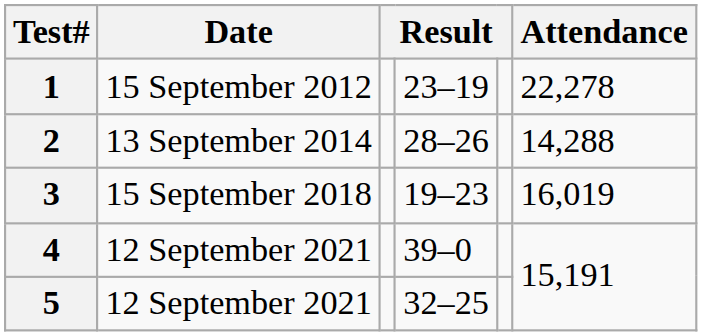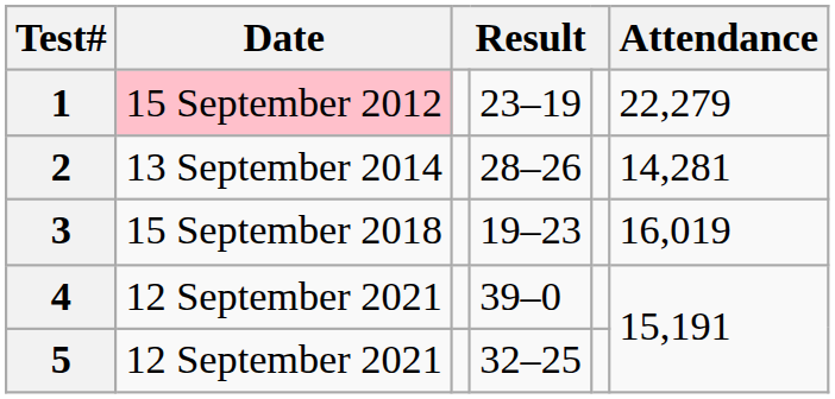1 | Date: no background -> pink background
1 | Attendance: 22,278 -> 22,279
2 | Attendance: 14,288 -> 14,281
